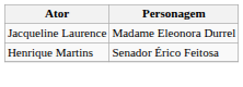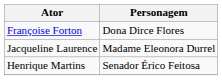+ row: Françoise Forton | Dona Dirce Flores
